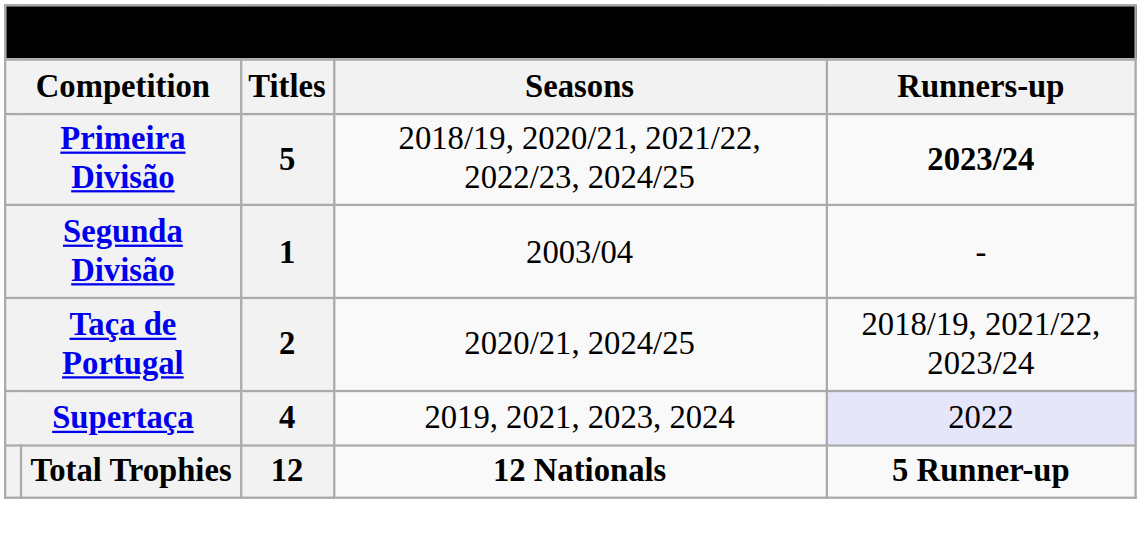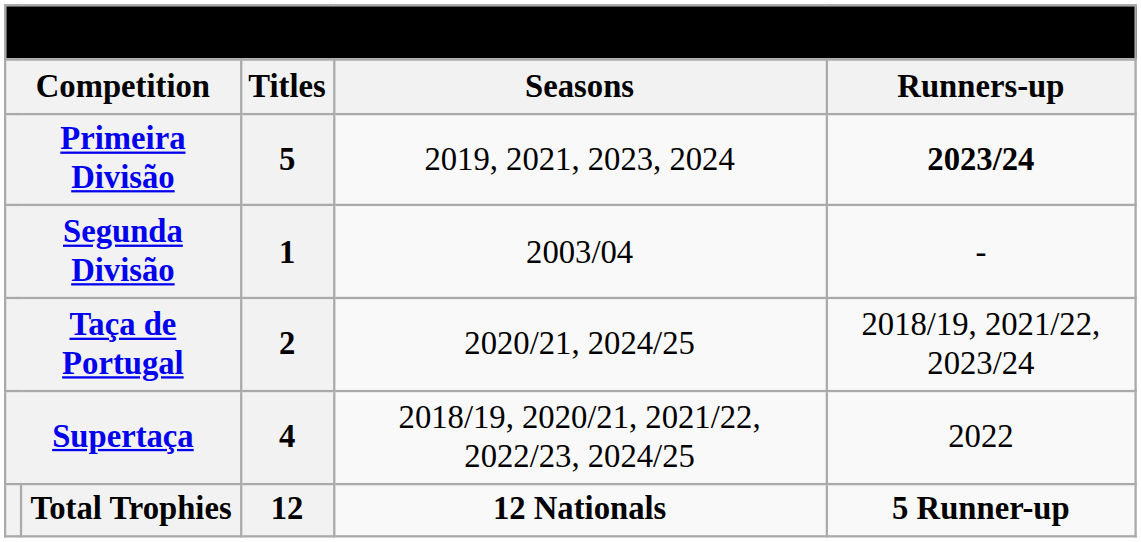Primeira Divisão | Seasons: 2018/19, 2020/21, 2021/22, 2022/23, 2024/25 -> 2019, 2021, 2023, 2024
Supertaça | Seasons: 2019, 2021, 2023, 2024 -> 2018/19, 2020/21, 2021/22, 2022/23, 2024/25
Supertaça | Runners-up: lavender background -> no background
